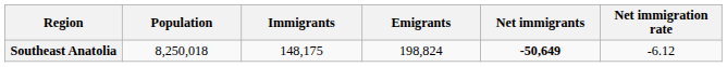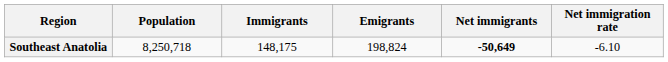Southeast Anatolia | Population: 8,250,018 -> 8,250,718
Southeast Anatolia | Net immigration rate: -6.12 -> -6.10
